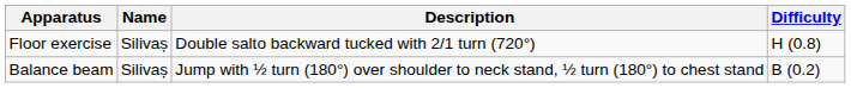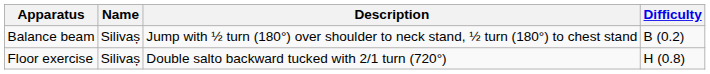rows swapped: Balance beam <-> Floor exercise
